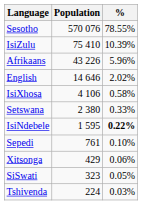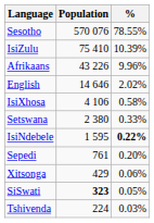Afrikaans | %: 5.96% -> 9.96%
Sepedi | %: 0.10% -> 0.20%
SiSwati | Population: normal -> bold
